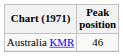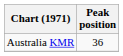Australia KMR | Peak position: 46 -> 36
